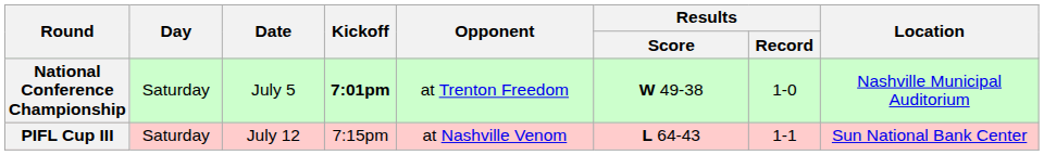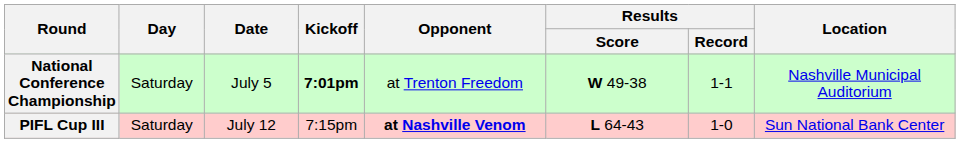National Conference Championship | Results / Record: 1-0 -> 1-1
PIFL Cup III | Opponent: normal -> bold
PIFL Cup III | Results / Record: 1-1 -> 1-0
